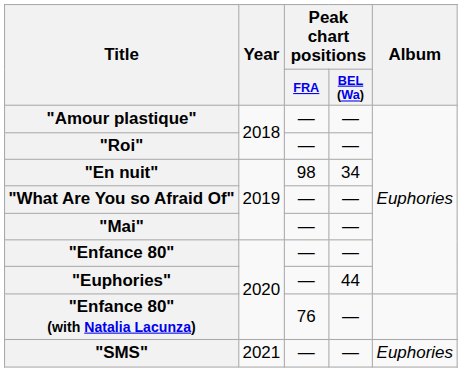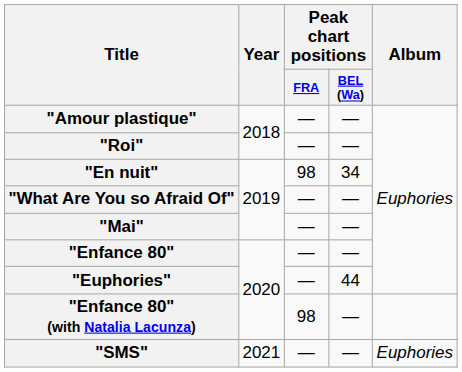"Enfance 80" (with Natalia Lacunza) | Peak chart positions / FRA: 76 -> 98
